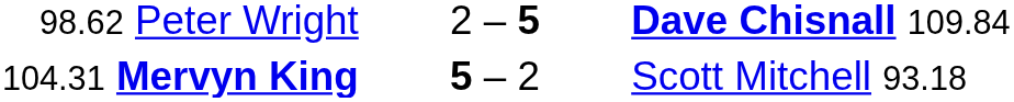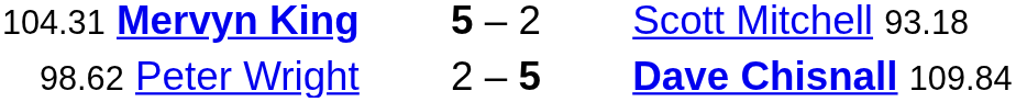rows swapped: 104.31 Mervyn King <-> 98.62 Peter Wright
